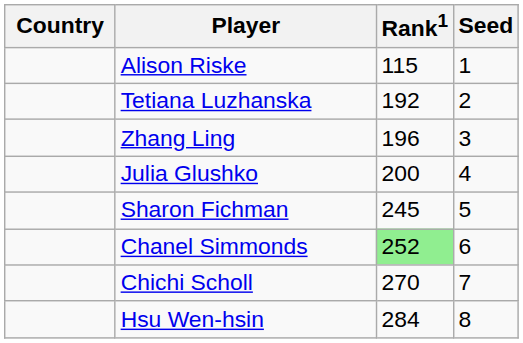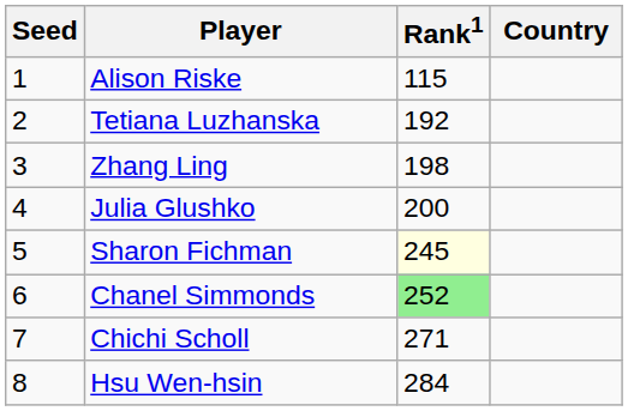columns swapped: Country <-> Seed
Zhang Ling | Rank1: 196 -> 198
Sharon Fichman | Rank1: no background -> lightyellow background
Chichi Scholl | Rank1: 270 -> 271
